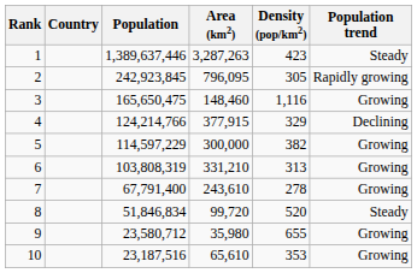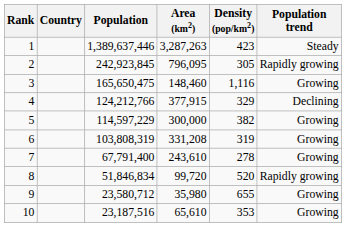4 | Population: 124,214,766 -> 124,212,766
6 | Area (km2): 331,210 -> 331,208
6 | Density (pop/km2): 313 -> 319
8 | Population trend: Steady -> Rapidly growing
